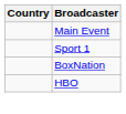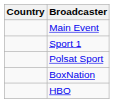+ row: Polsat Sport
